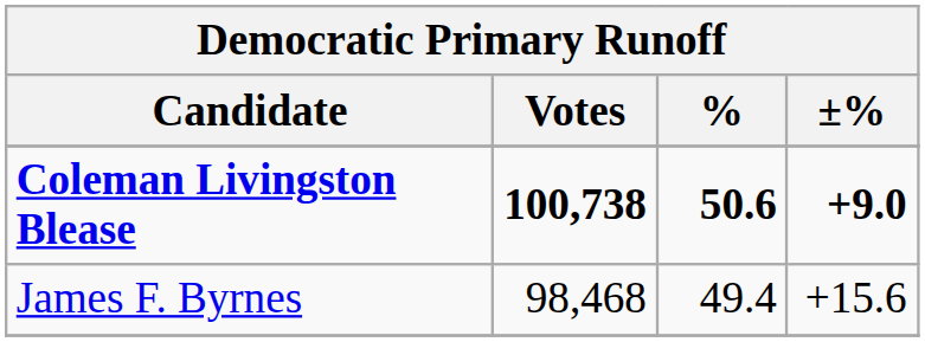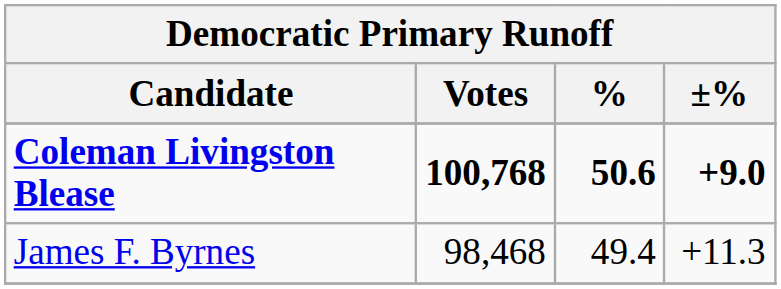Coleman Livingston Blease | Votes: 100,738 -> 100,768
James F. Byrnes | ±%: +15.6 -> +11.3
